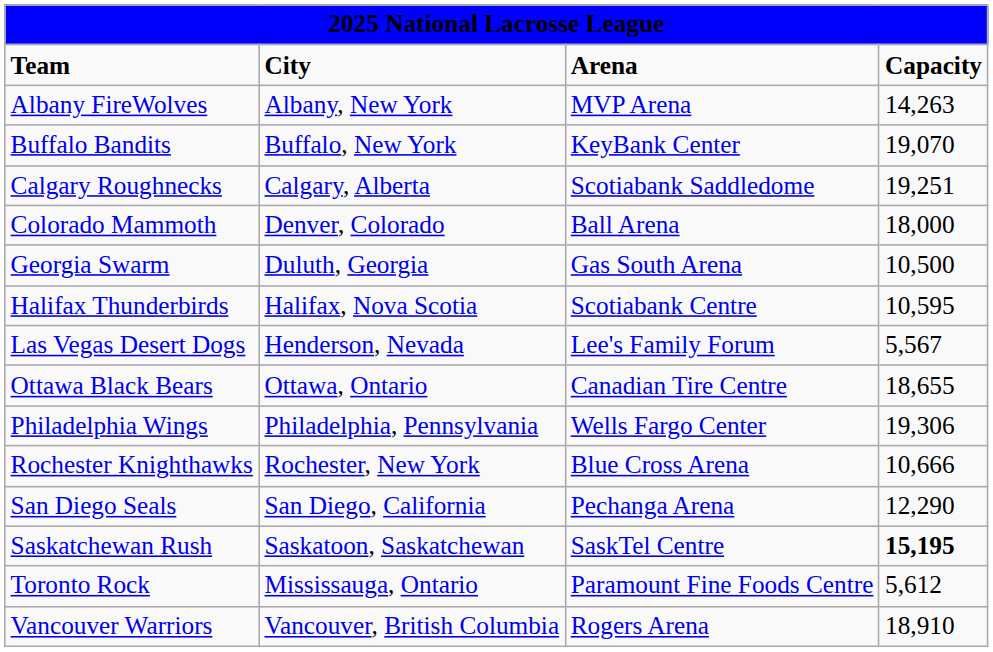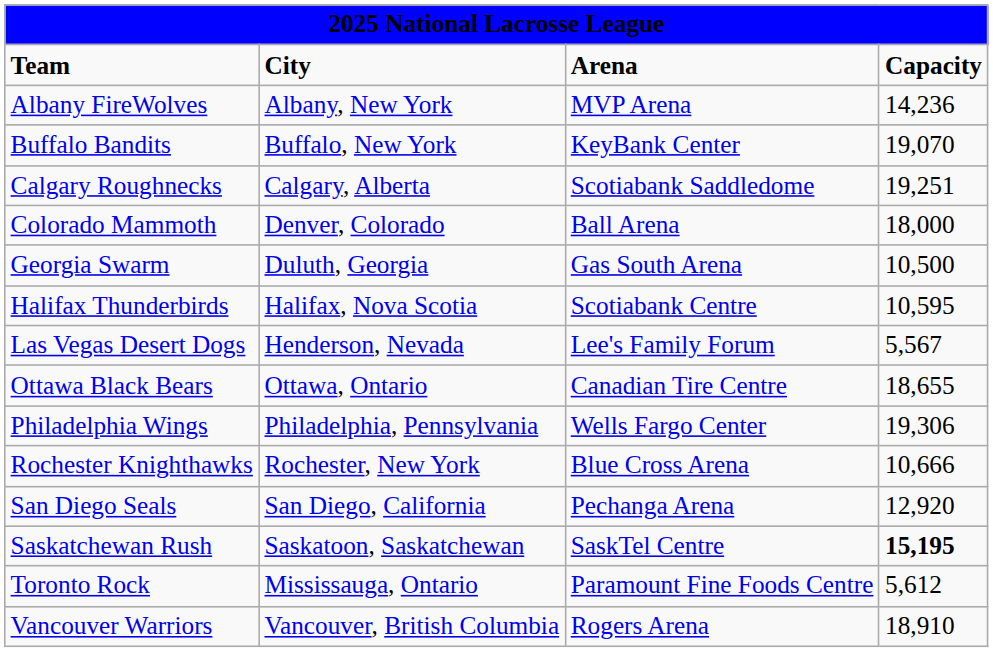Albany FireWolves | column 4: 14,263 -> 14,236
San Diego Seals | column 4: 12,290 -> 12,920
